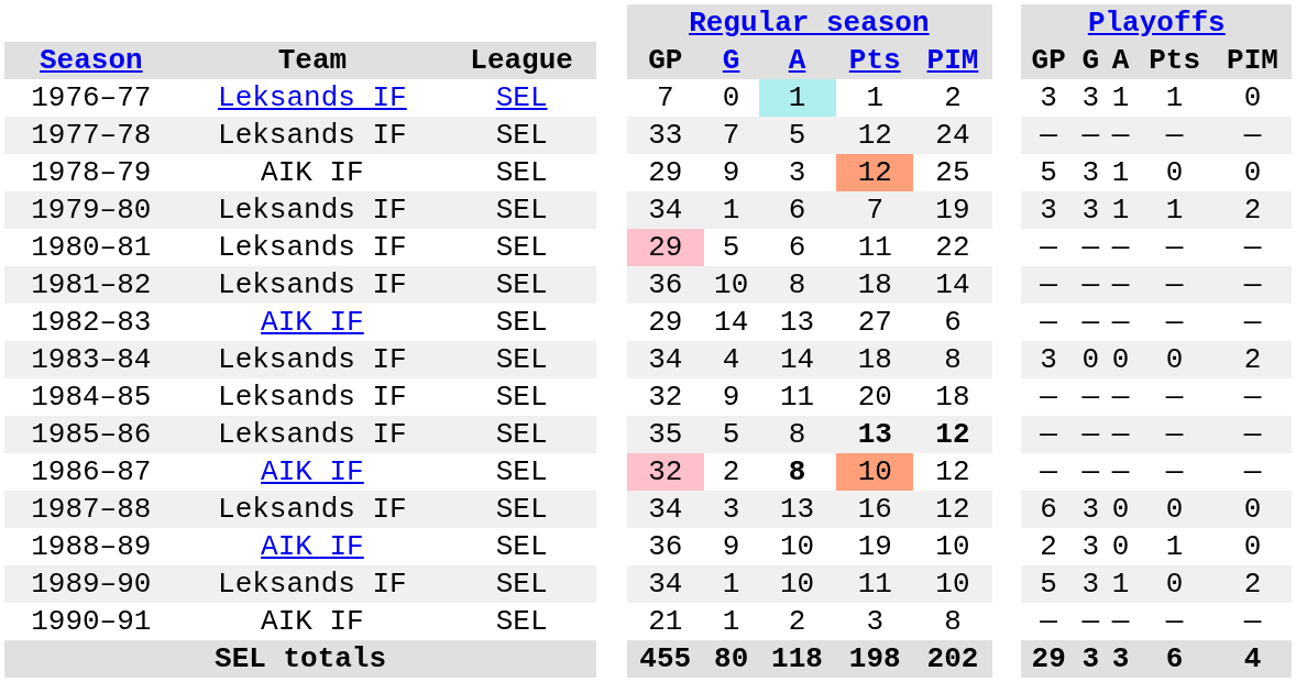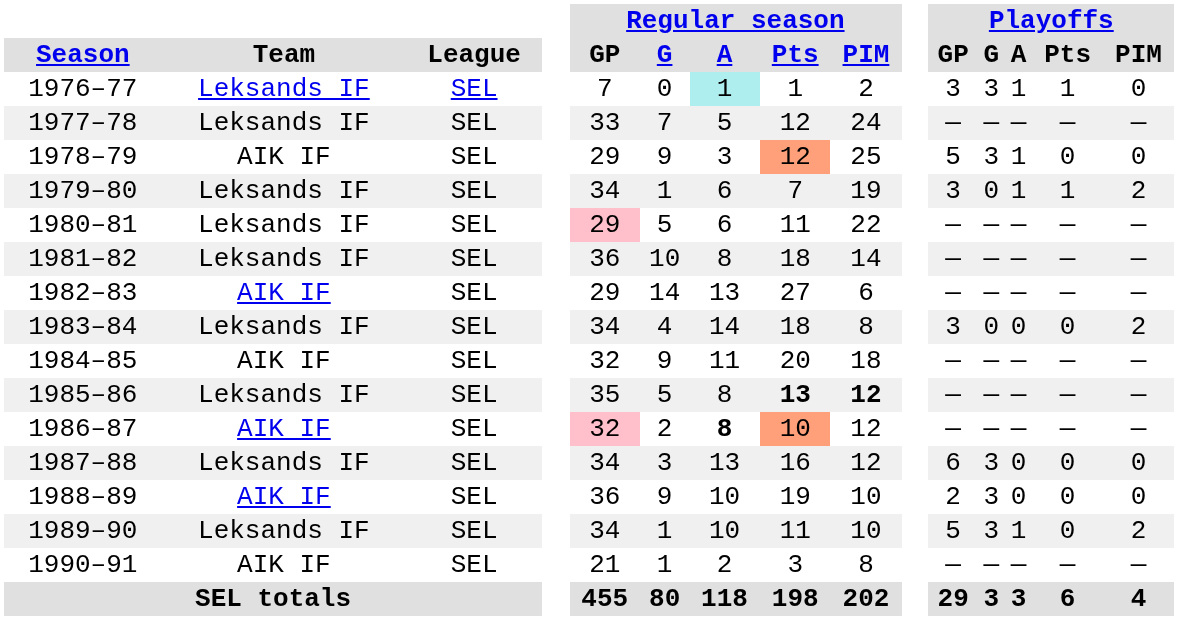1979–80 | Playoffs / G: 3 -> 0
1984–85 | Team: Leksands IF -> AIK IF
1988–89 | Playoffs / Pts: 1 -> 0
